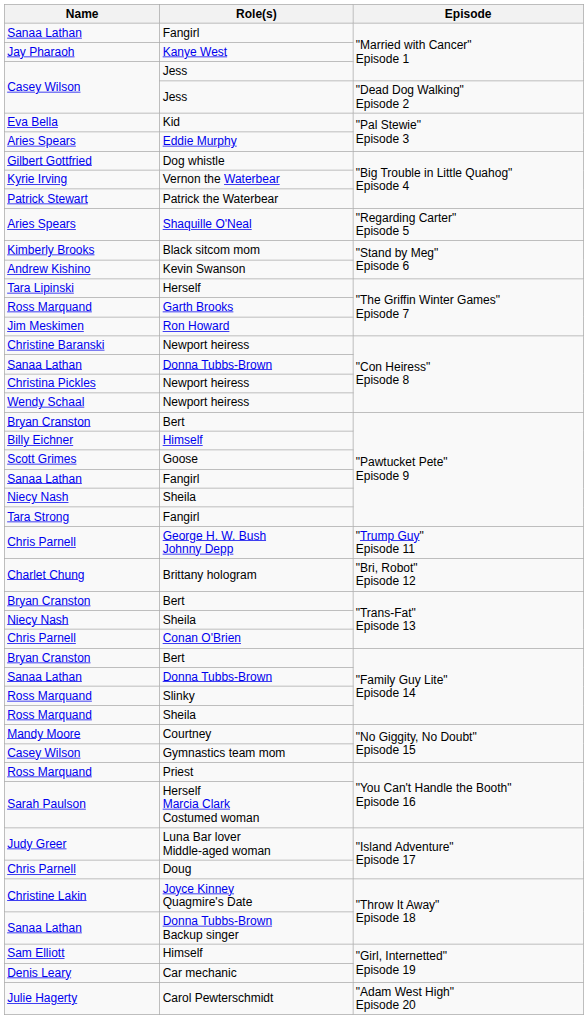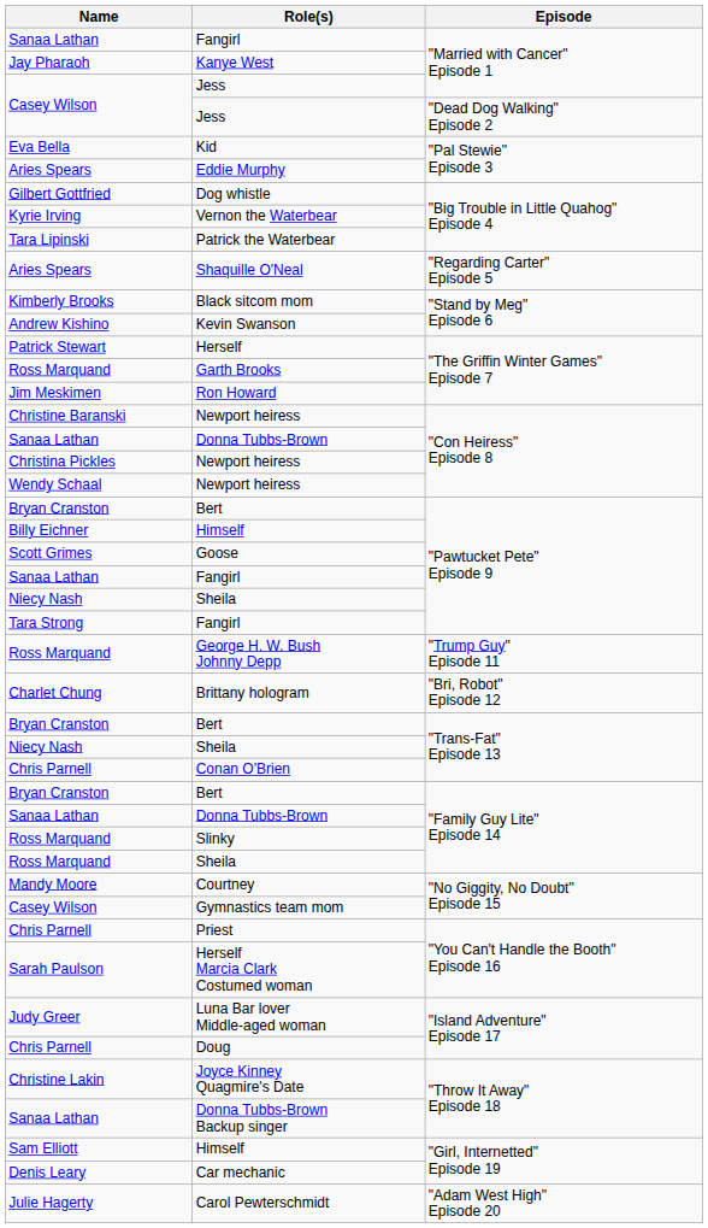Patrick the Waterbear | Name: Patrick Stewart -> Tara Lipinski
Herself | Name: Tara Lipinski -> Patrick Stewart
George H. W. Bush Johnny Depp | Name: Chris Parnell -> Ross Marquand
Priest | Name: Ross Marquand -> Chris Parnell
